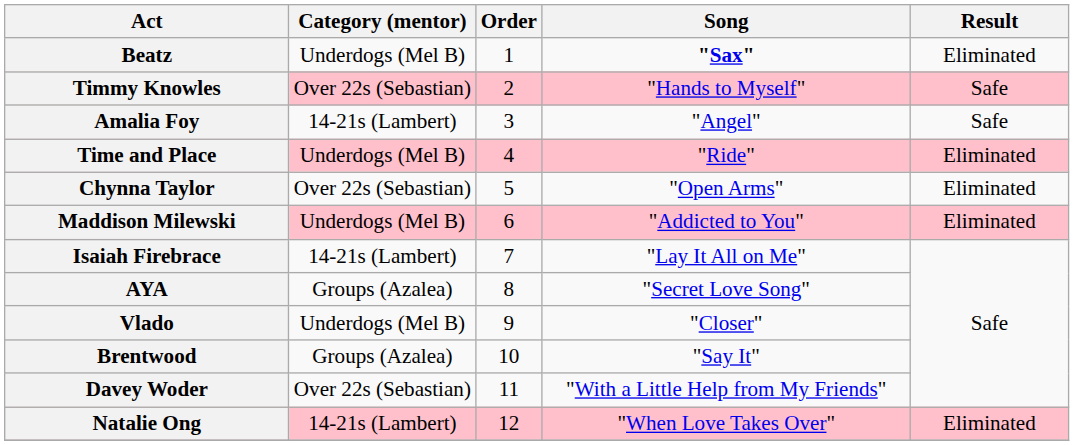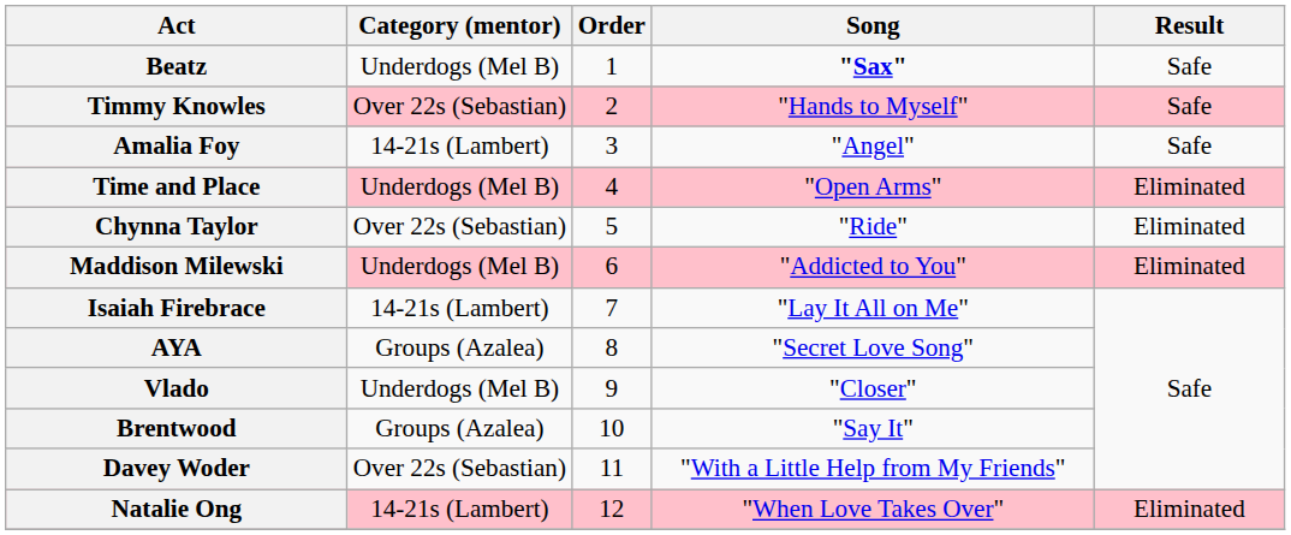Beatz | Result: Eliminated -> Safe
Time and Place | Song: "Ride" -> "Open Arms"
Chynna Taylor | Song: "Open Arms" -> "Ride"
